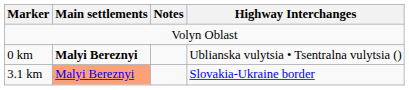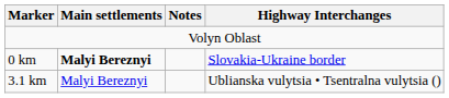0 km | Highway Interchanges: Ublianska vulytsia • Tsentralna vulytsia () -> Slovakia-Ukraine border
3.1 km | Main settlements: lightsalmon background -> no background
3.1 km | Highway Interchanges: Slovakia-Ukraine border -> Ublianska vulytsia • Tsentralna vulytsia ()
